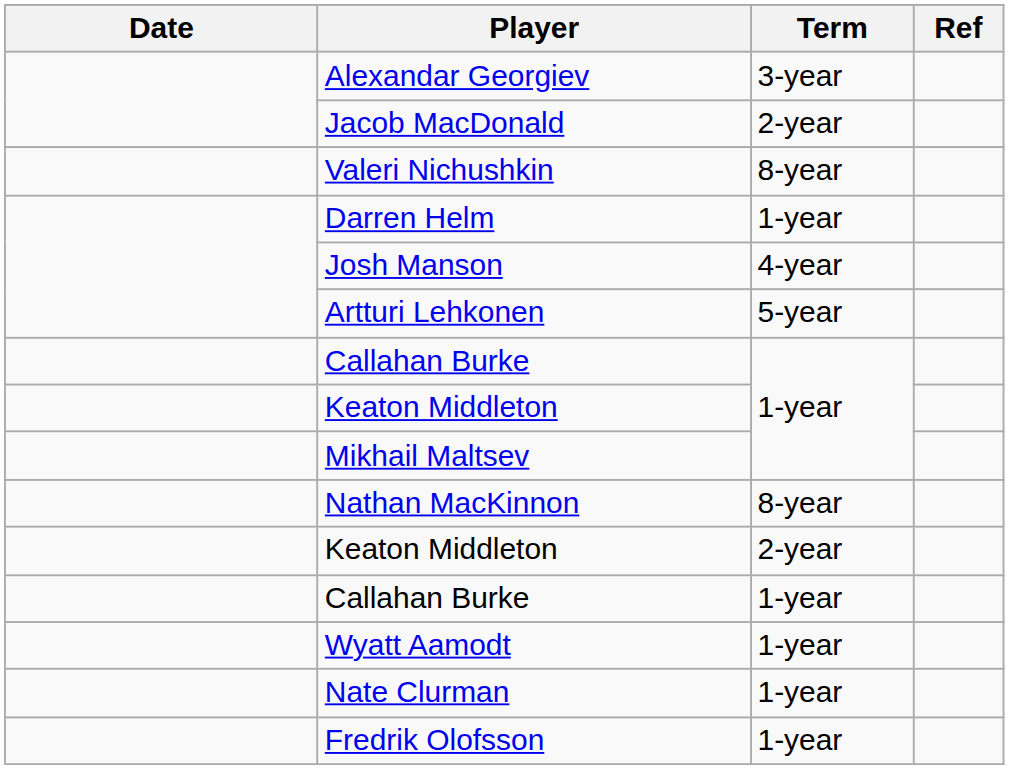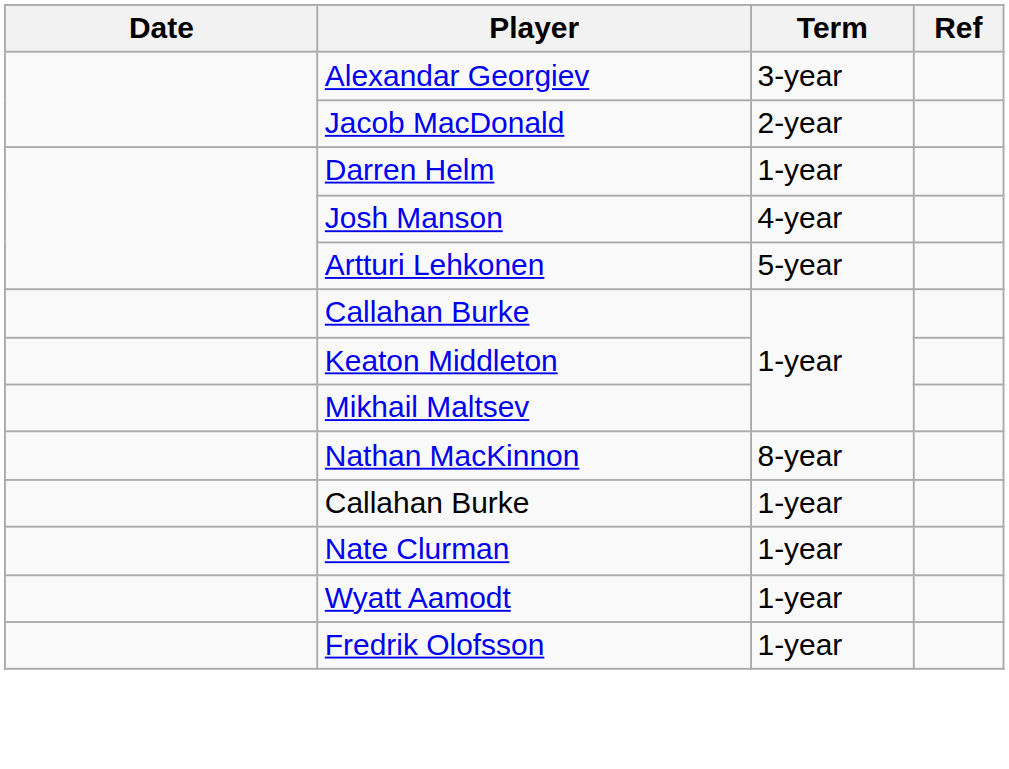- row: Valeri Nichushkin | 8-year
- row: Keaton Middleton | 2-year
rows swapped: Nate Clurman <-> Wyatt Aamodt
